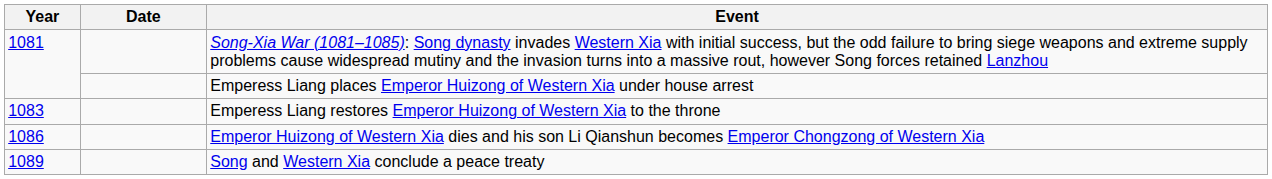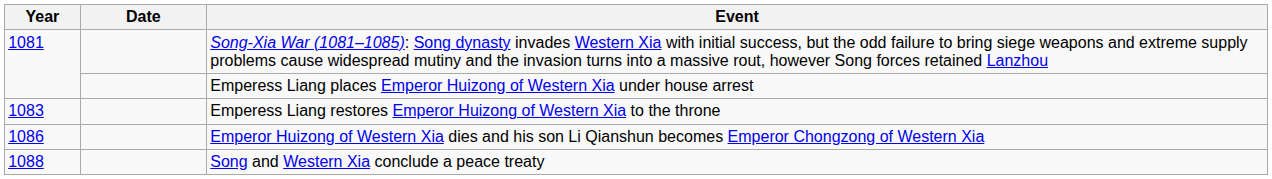Song and Western Xia conclude a peace treaty | Year: 1089 -> 1088
